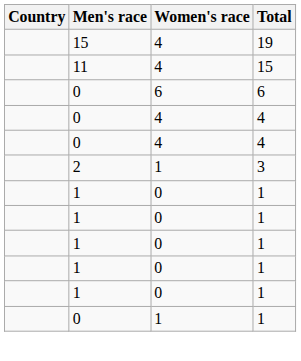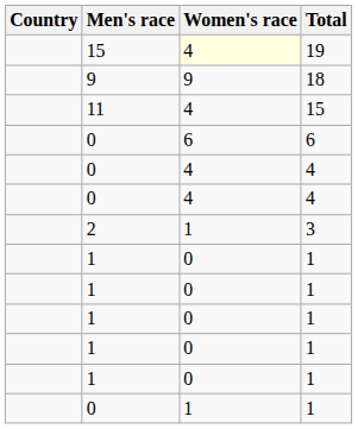19 | Women's race: no background -> lightyellow background
+ row: 9 | 9 | 18
